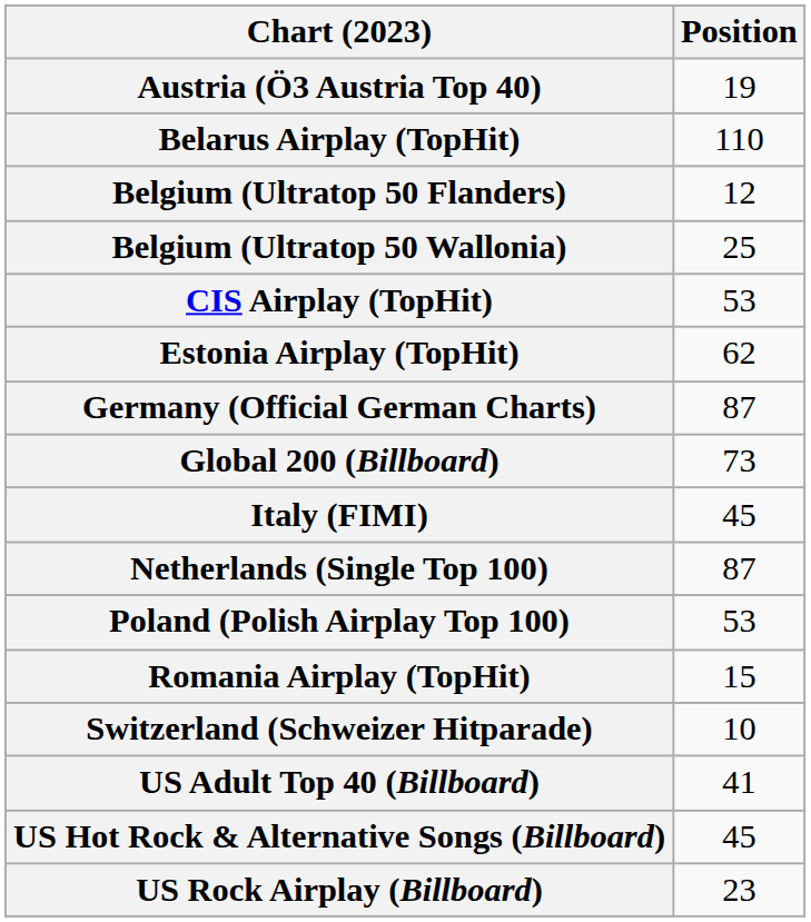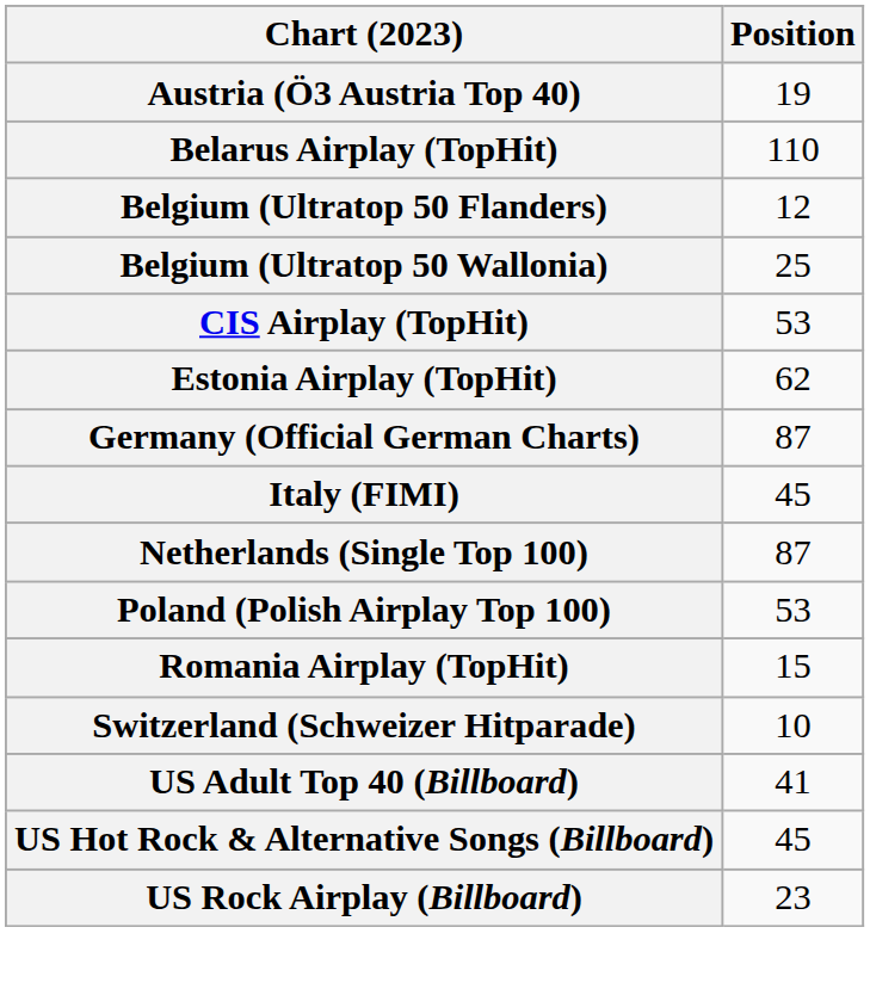- row: Global 200 (Billboard) | 73
